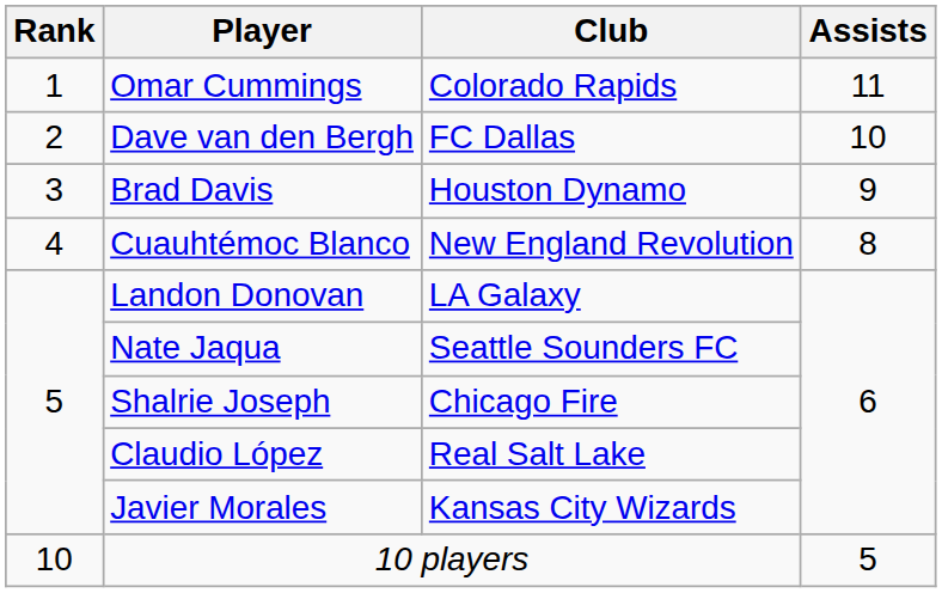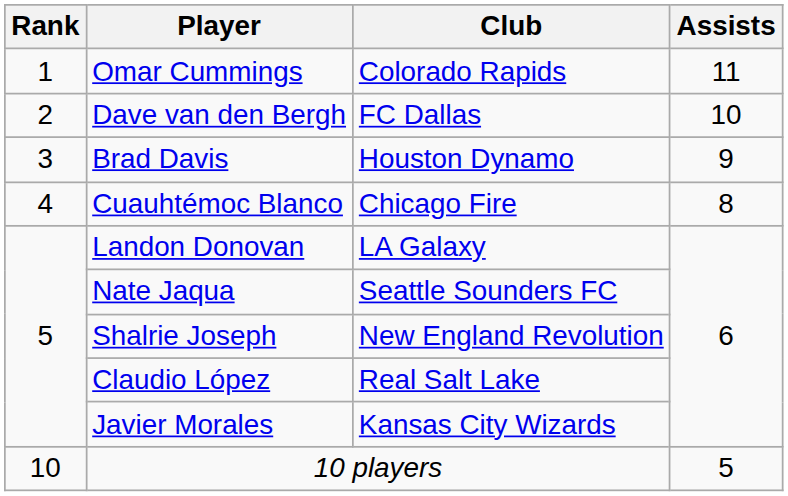Cuauhtémoc Blanco | Club: New England Revolution -> Chicago Fire
Shalrie Joseph | Club: Chicago Fire -> New England Revolution
